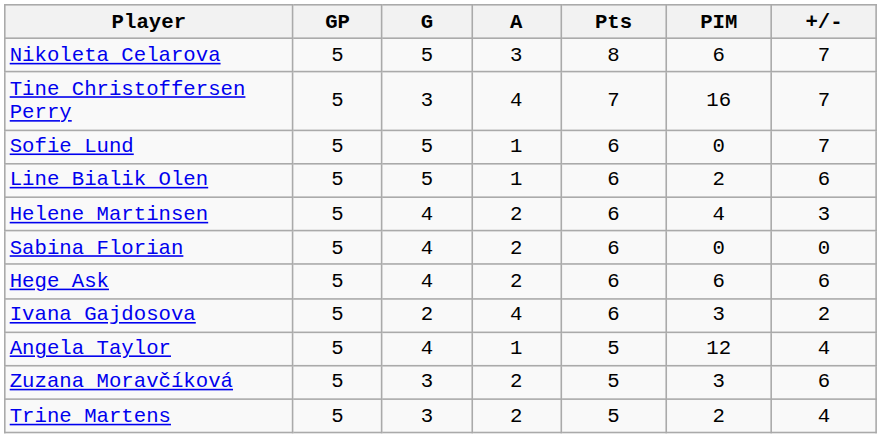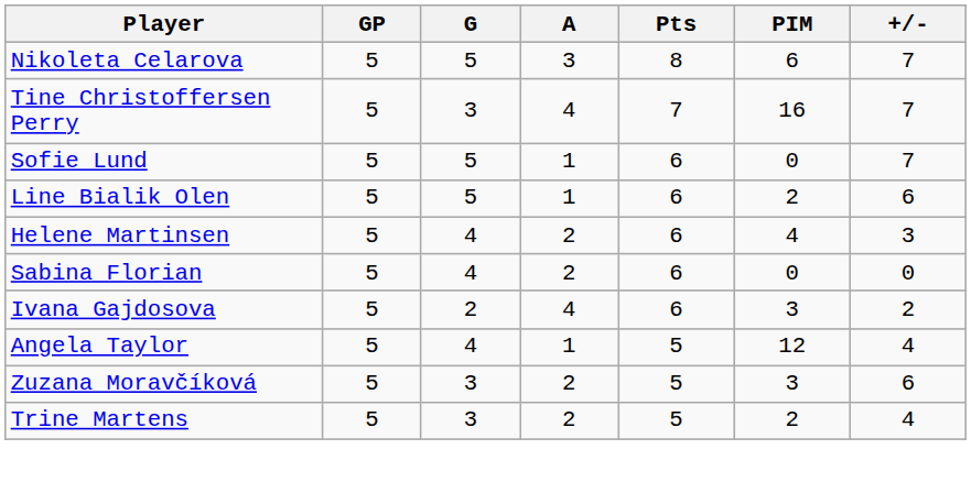- row: Hege Ask | 5 | 4 | 2 | 6 | 6 | 6
